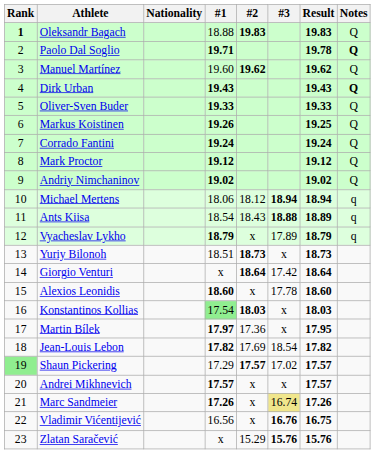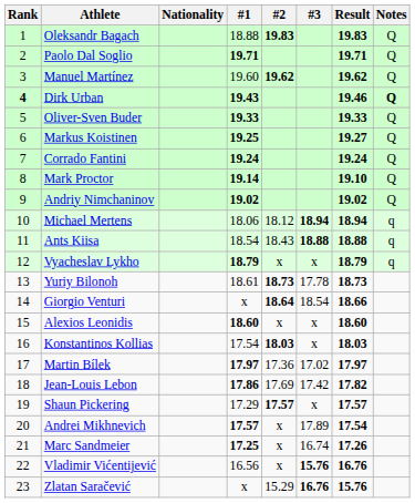Oleksandr Bagach | Rank: bold -> normal
Paolo Dal Soglio | Result: 19.78 -> 19.71
Paolo Dal Soglio | Notes: bold -> normal
Dirk Urban | Rank: normal -> bold
Dirk Urban | Result: 19.43 -> 19.46
Markus Koistinen | #1: 19.26 -> 19.25
Markus Koistinen | Result: 19.25 -> 19.27
Mark Proctor | #1: 19.12 -> 19.14
Mark Proctor | Result: 19.12 -> 19.10
Ants Kiisa | Result: 18.89 -> 18.88
Vyacheslav Lykho | #3: 17.89 -> x
Yuriy Bilonoh | #1: 18.51 -> 18.61
Yuriy Bilonoh | #3: x -> 17.78
Giorgio Venturi | #3: 17.42 -> 18.54
Giorgio Venturi | Result: 18.64 -> 18.66
Alexios Leonidis | #3: 17.78 -> x
Konstantinos Kollias | #1: lightgreen background -> no background
Martin Bílek | #3: x -> 17.02
Martin Bílek | Result: 17.95 -> 17.97
Jean-Louis Lebon | #1: 17.82 -> 17.86
Jean-Louis Lebon | #3: 18.54 -> 17.42
Shaun Pickering | Rank: lightgreen background -> no background
Shaun Pickering | #3: 17.02 -> x
Andrei Mikhnevich | #3: x -> 17.89
Andrei Mikhnevich | Result: 17.57 -> 17.54
Marc Sandmeier | #1: 17.26 -> 17.25
Marc Sandmeier | #3: khaki background -> no background
Vladimir Vićentijević | #3: 16.76 -> 15.76
Vladimir Vićentijević | Result: 16.75 -> 16.76
Zlatan Saračević | #3: 15.76 -> 16.76
